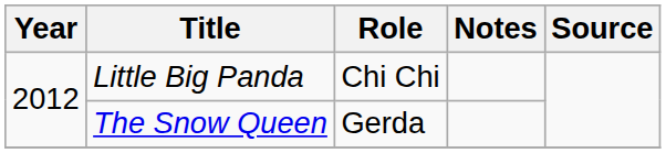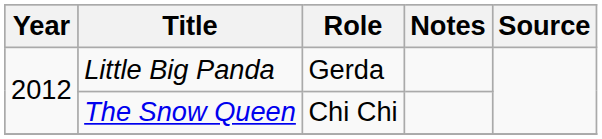Little Big Panda | Role: Chi Chi -> Gerda
The Snow Queen | Role: Gerda -> Chi Chi
